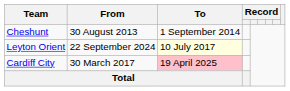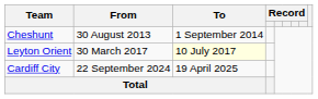Leyton Orient | From: 22 September 2024 -> 30 March 2017
Cardiff City | From: 30 March 2017 -> 22 September 2024
Cardiff City | To: pink background -> no background
